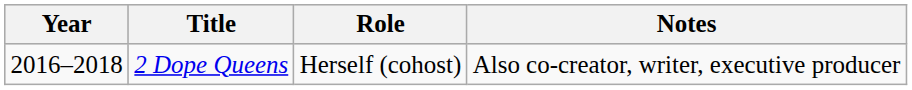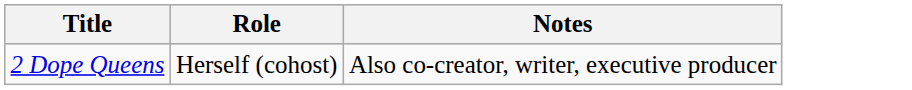- column: Year | 2016–2018
